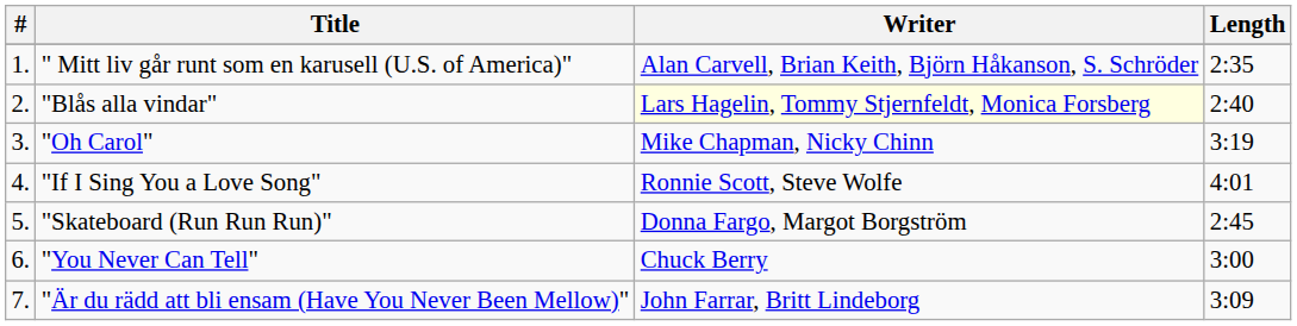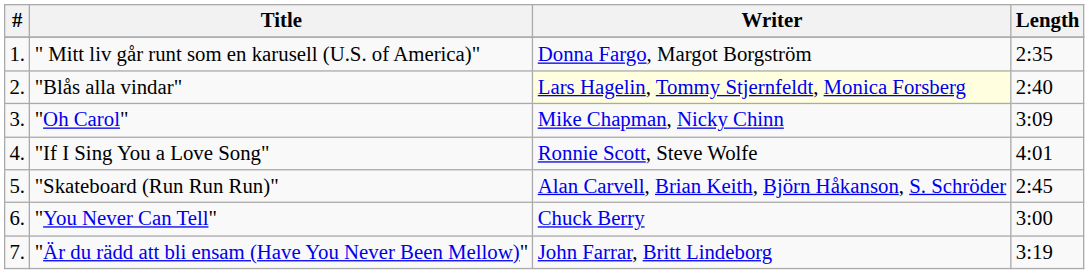" Mitt liv går runt som en karusell (U.S. of America)" | Writer: Alan Carvell, Brian Keith, Björn Håkanson, S. Schröder -> Donna Fargo, Margot Borgström
"Oh Carol" | Length: 3:19 -> 3:09
"Skateboard (Run Run Run)" | Writer: Donna Fargo, Margot Borgström -> Alan Carvell, Brian Keith, Björn Håkanson, S. Schröder
"Är du rädd att bli ensam (Have You Never Been Mellow)" | Length: 3:09 -> 3:19
